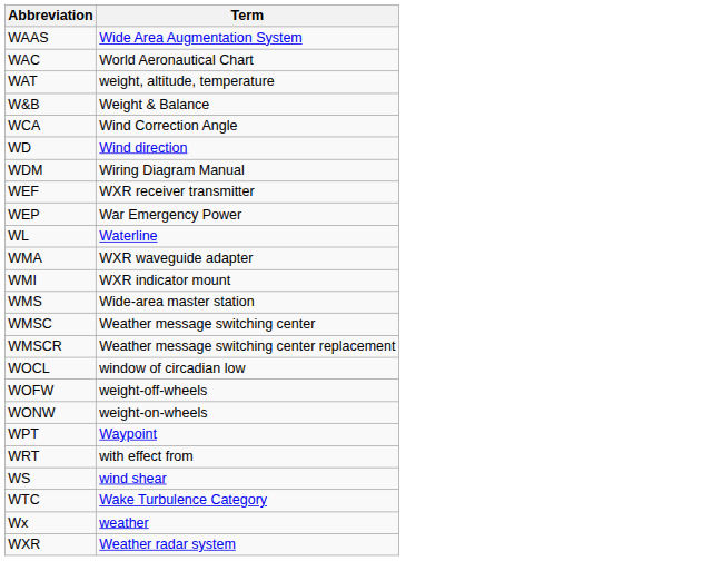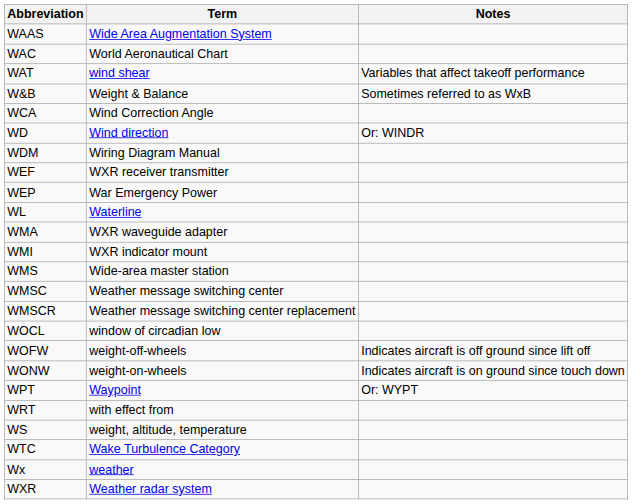+ column: Notes | Variables that affect takeoff performance | Sometimes referred to as WxB | Or: WINDR | Indicates aircraft is off ground since lift off | Indicates aircraft is on ground since touch down | Or: WYPT
WAT | Term: weight, altitude, temperature -> wind shear
WS | Term: wind shear -> weight, altitude, temperature
